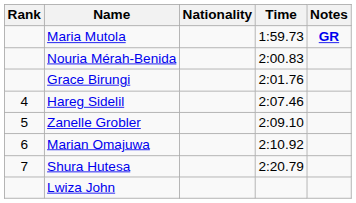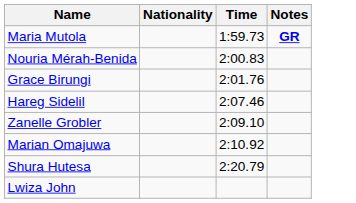- column: Rank | 4 | 5 | 6 | 7
